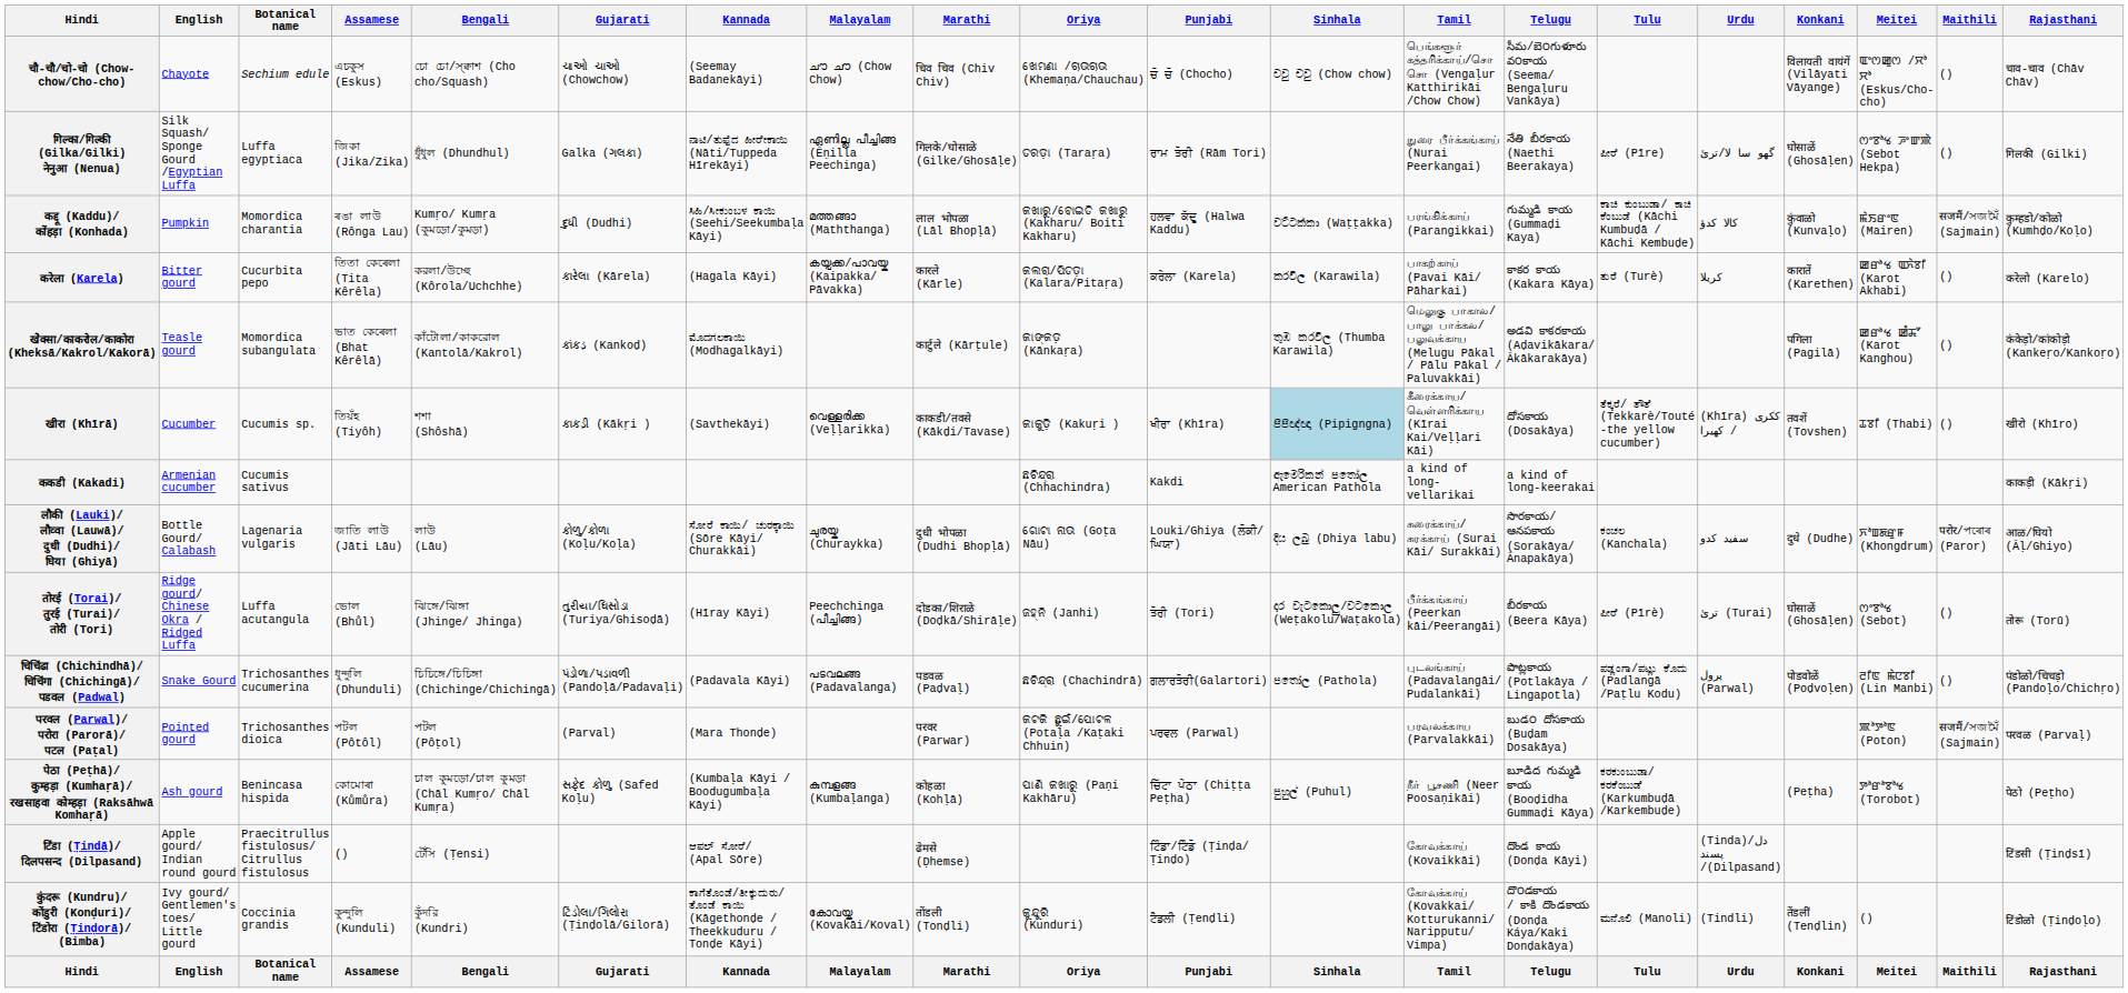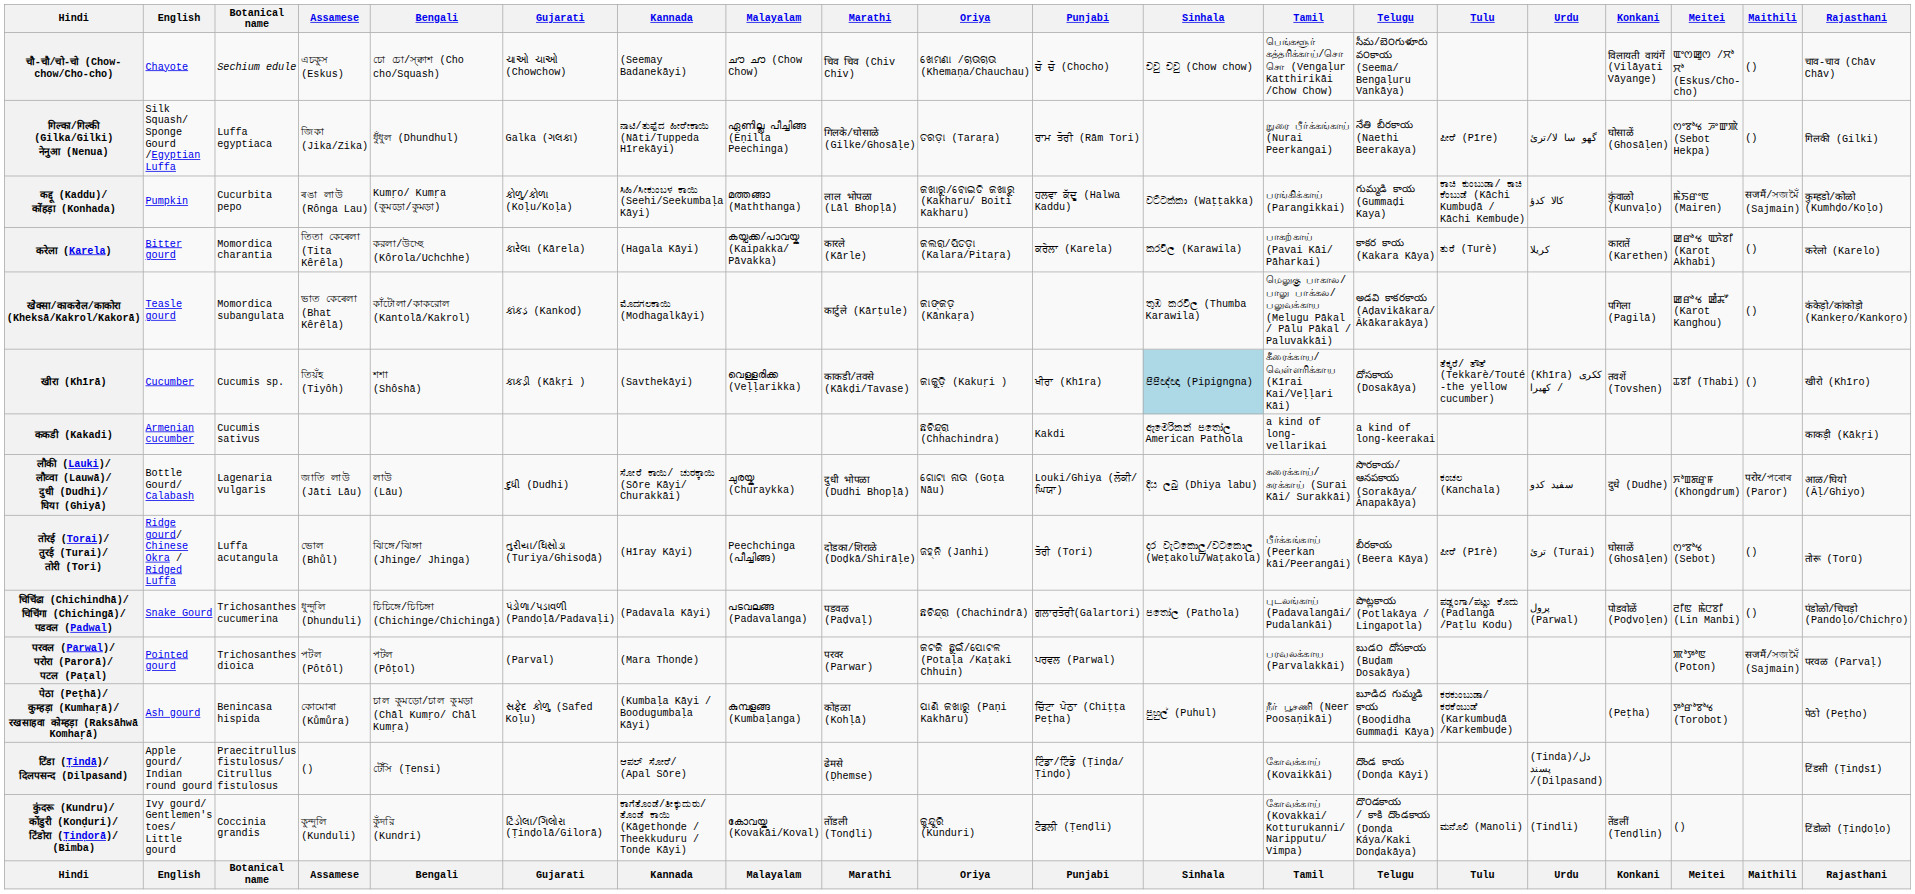कद्दू (Kaddu)/ कोंहड़ा (Konhada) | Botanical name: Momordica charantia -> Cucurbita pepo
कद्दू (Kaddu)/ कोंहड़ा (Konhada) | Gujarati: દુધી (Dudhi) -> કોળુ/કોળા (Koḷu/Koḷa)
करेला (Karela) | Botanical name: Cucurbita pepo -> Momordica charantia
लौकी (Lauki)/ लौव्वा (Lauwā)/ दुधी (Dudhi)/ घिया (Ghiyā) | Gujarati: કોળુ/કોળા (Koḷu/Koḷa) -> દુધી (Dudhi)
